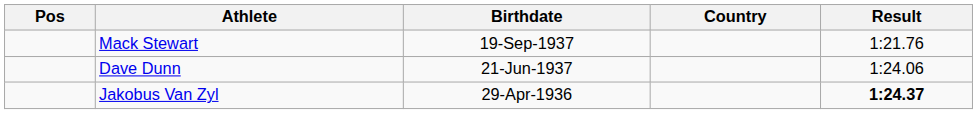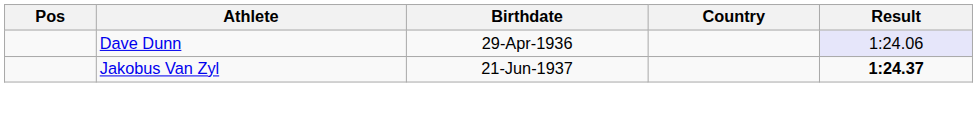- row: Mack Stewart | 19-Sep-1937 | 1:21.76
Dave Dunn | Birthdate: 21-Jun-1937 -> 29-Apr-1936
Dave Dunn | Result: no background -> lavender background
Jakobus Van Zyl | Birthdate: 29-Apr-1936 -> 21-Jun-1937
